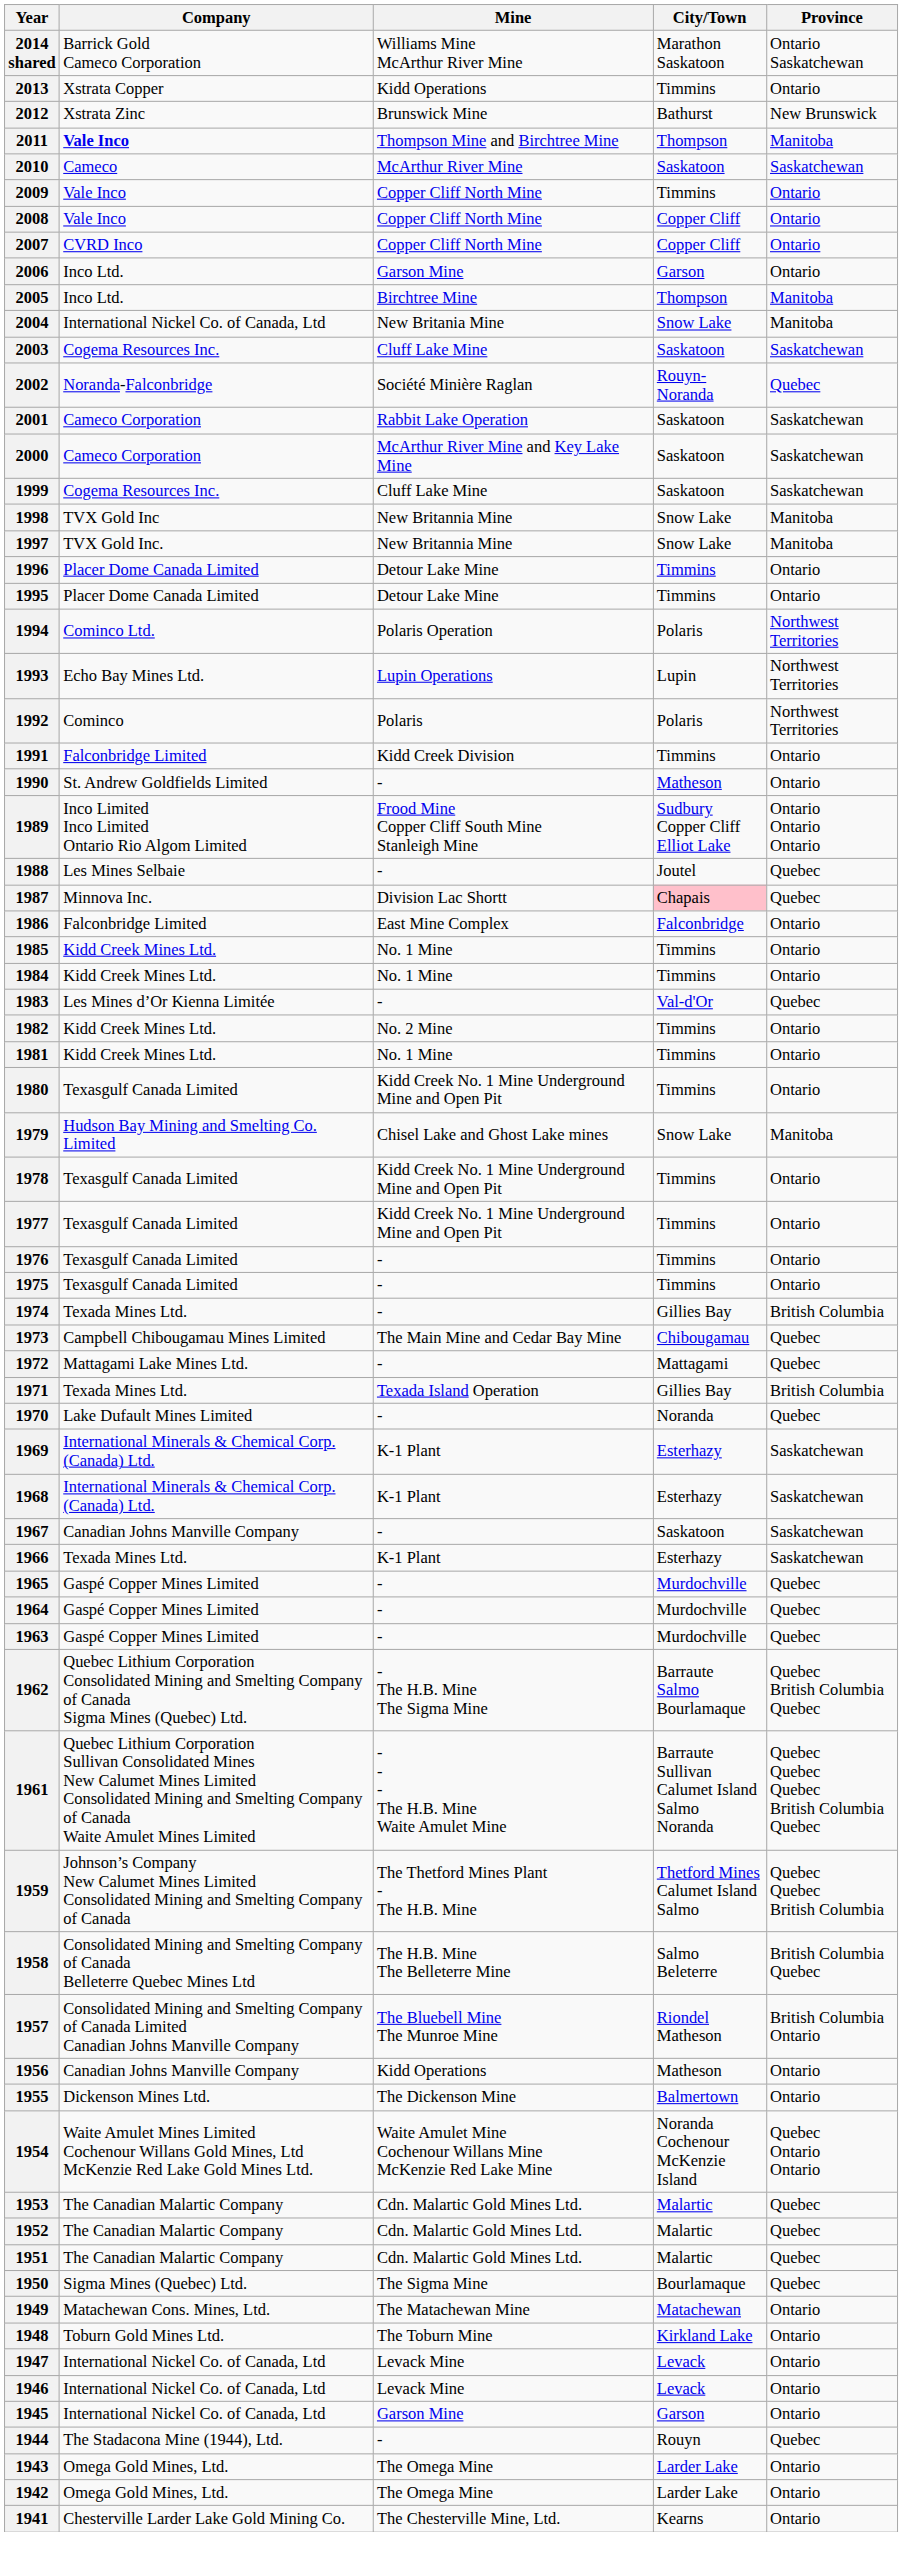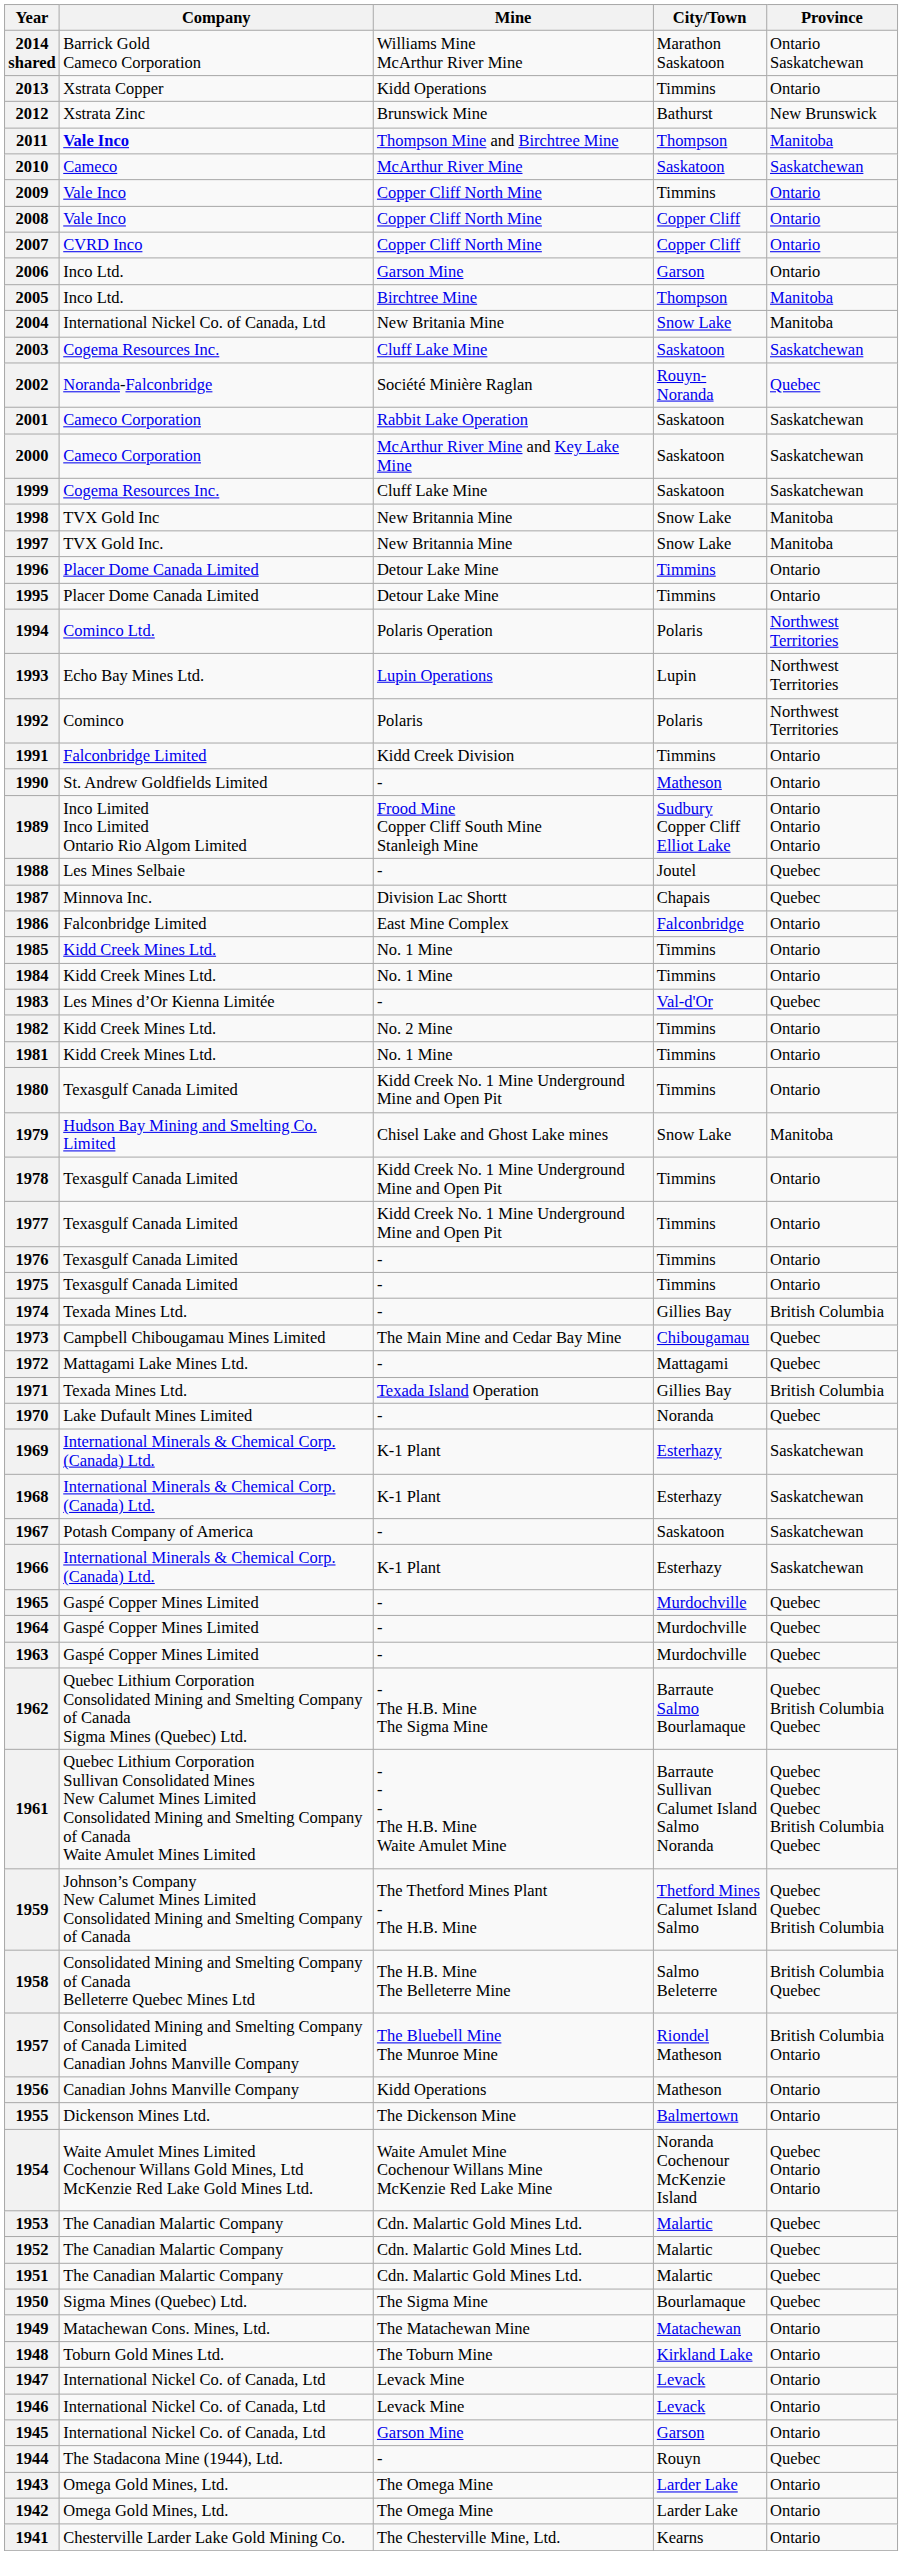1987 | City/Town: pink background -> no background
1967 | Company: Canadian Johns Manville Company -> Potash Company of America
1966 | Company: Texada Mines Ltd. -> International Minerals & Chemical Corp. (Canada) Ltd.
